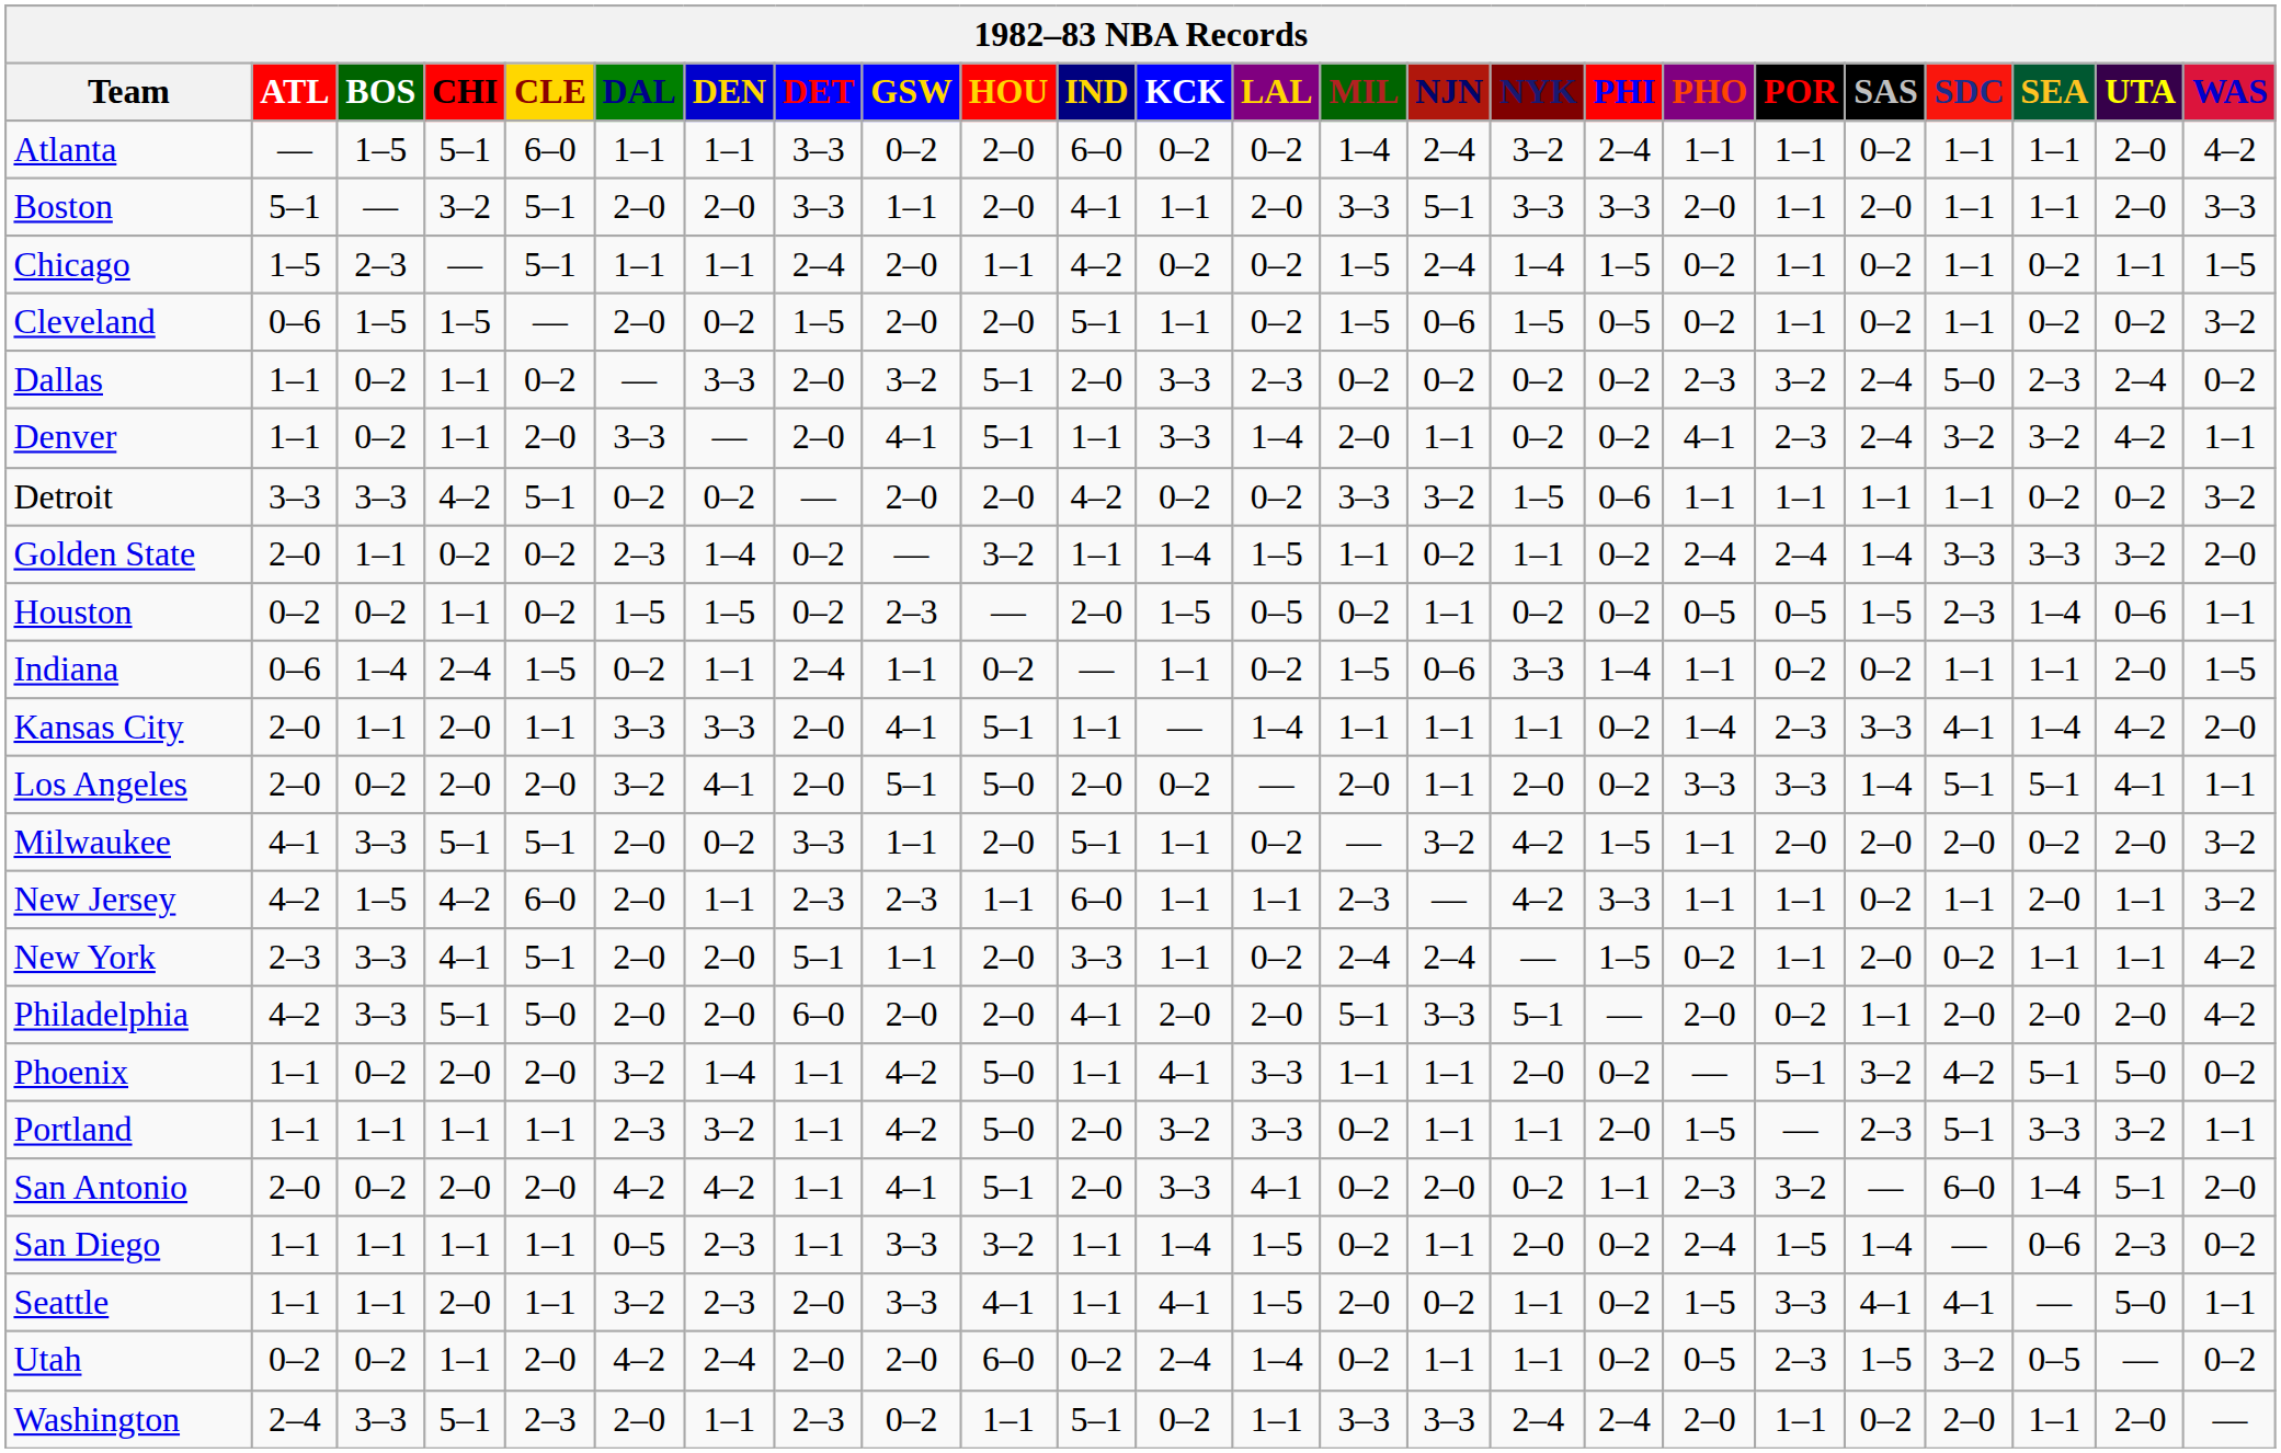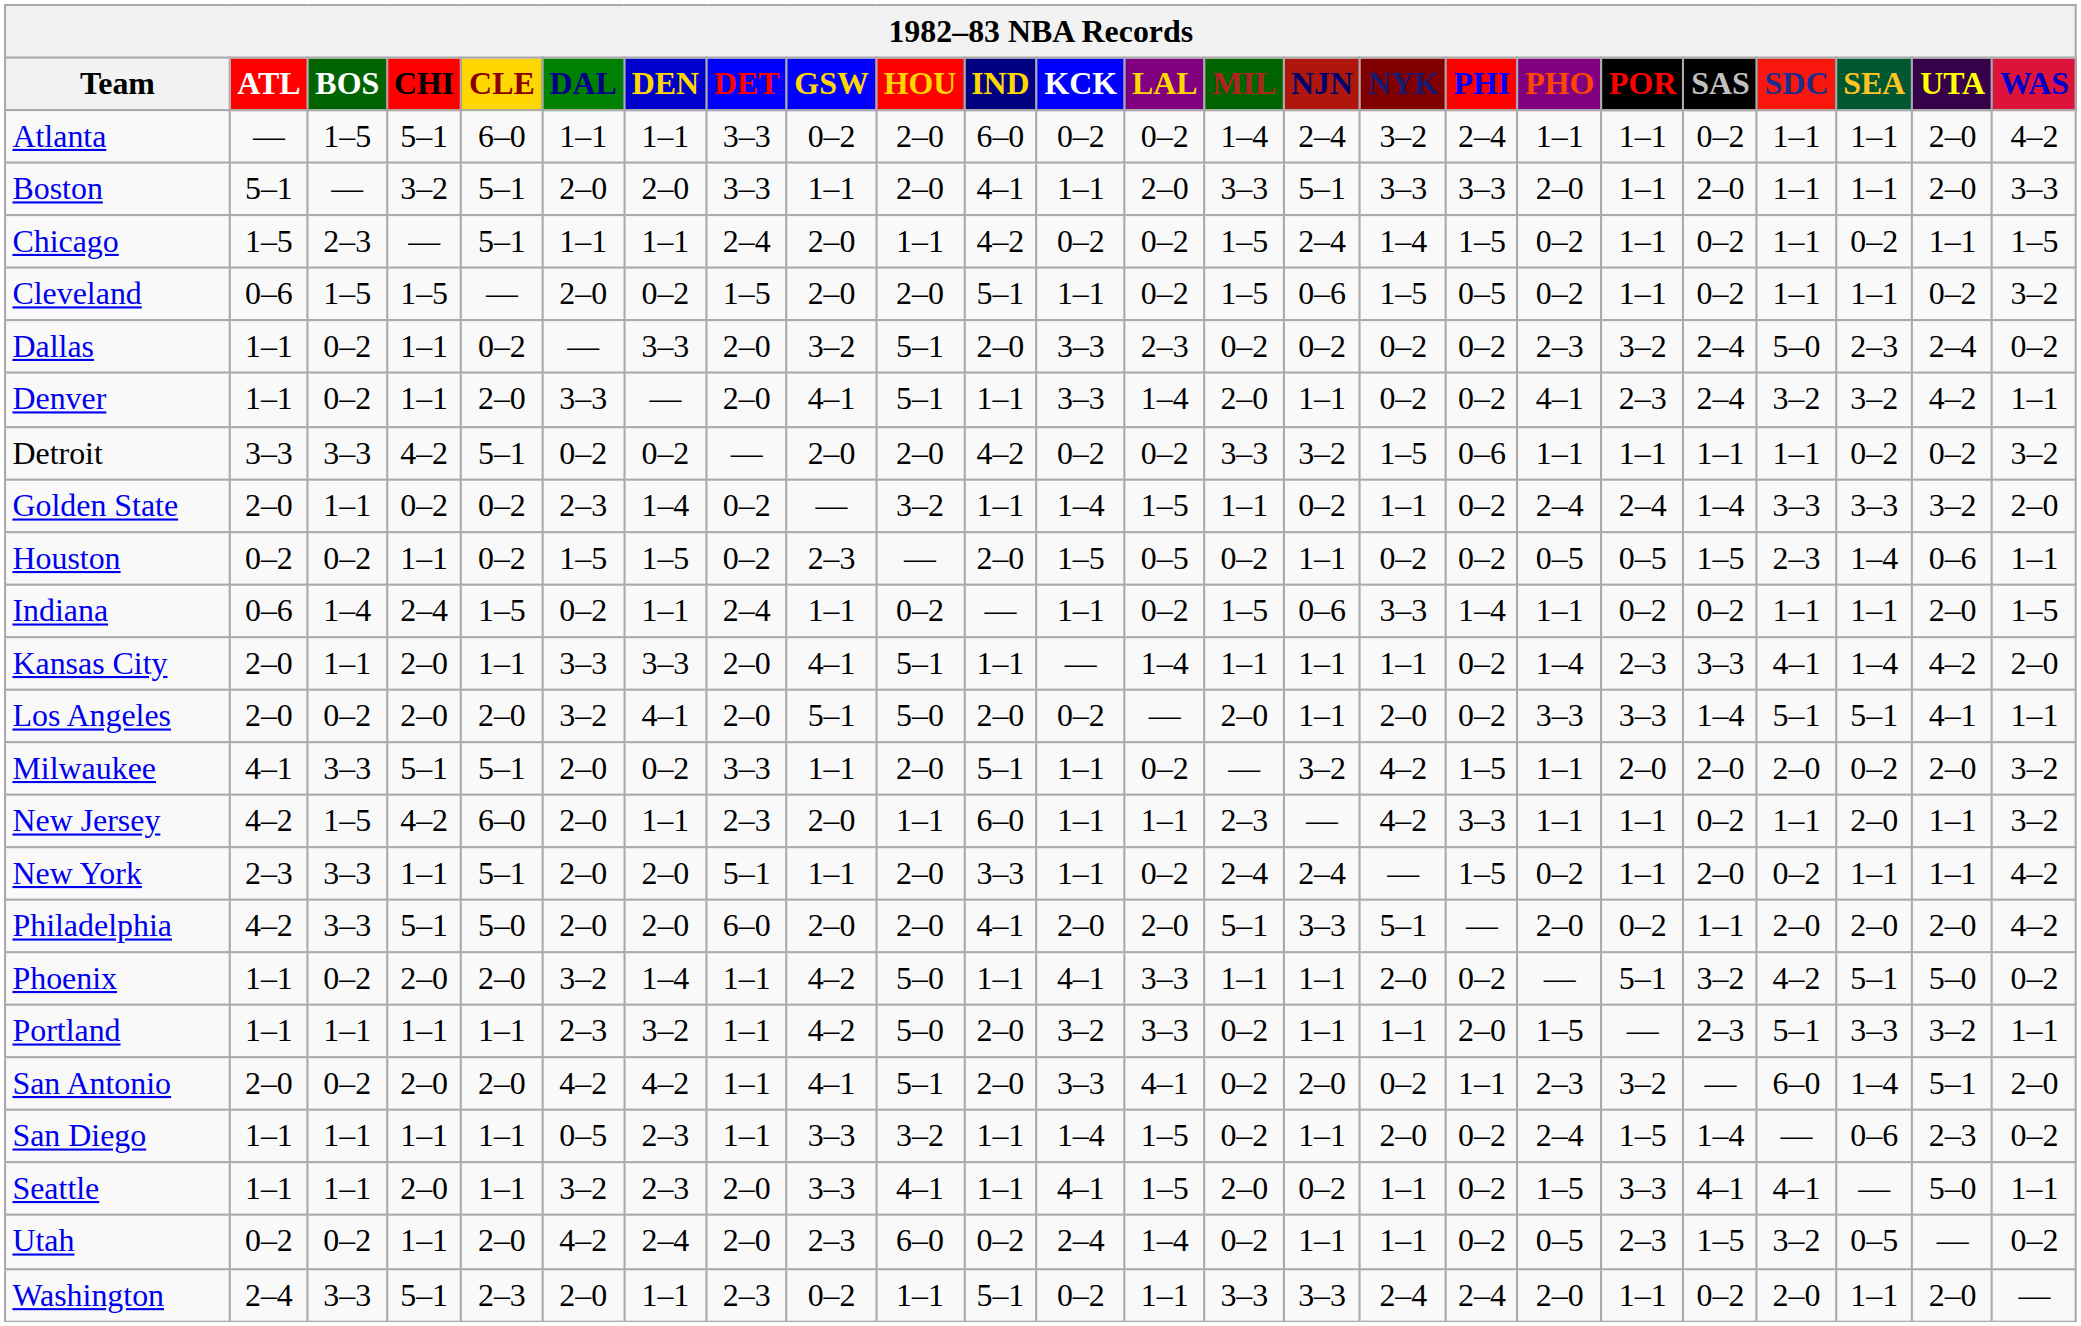Cleveland | SEA: 0–2 -> 1–1
New Jersey | GSW: 2–3 -> 2–0
New York | CHI: 4–1 -> 1–1
Utah | GSW: 2–0 -> 2–3
